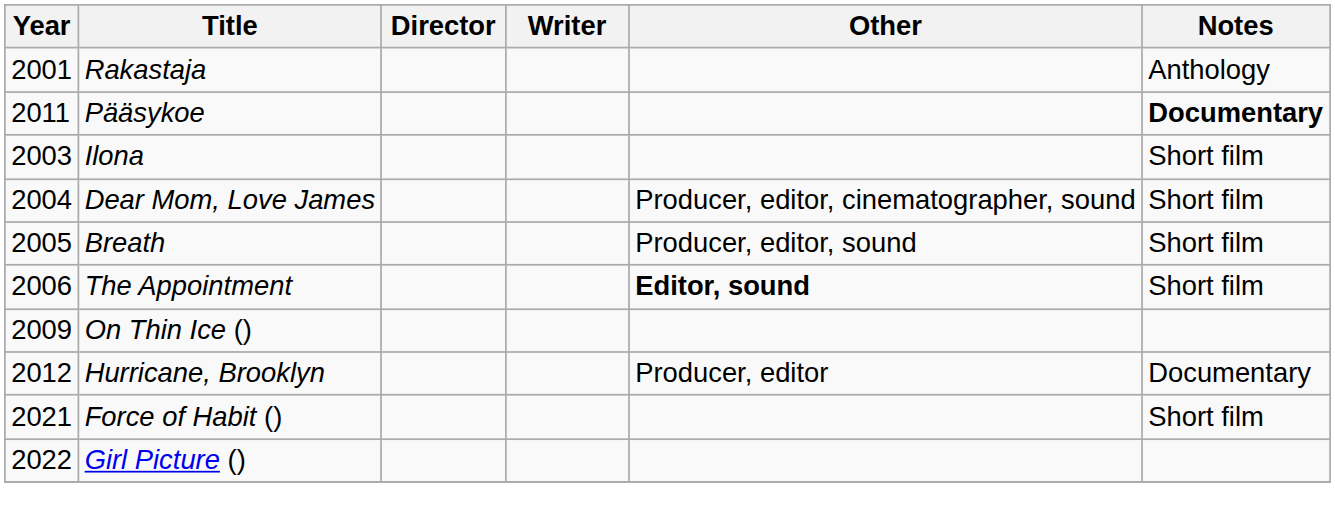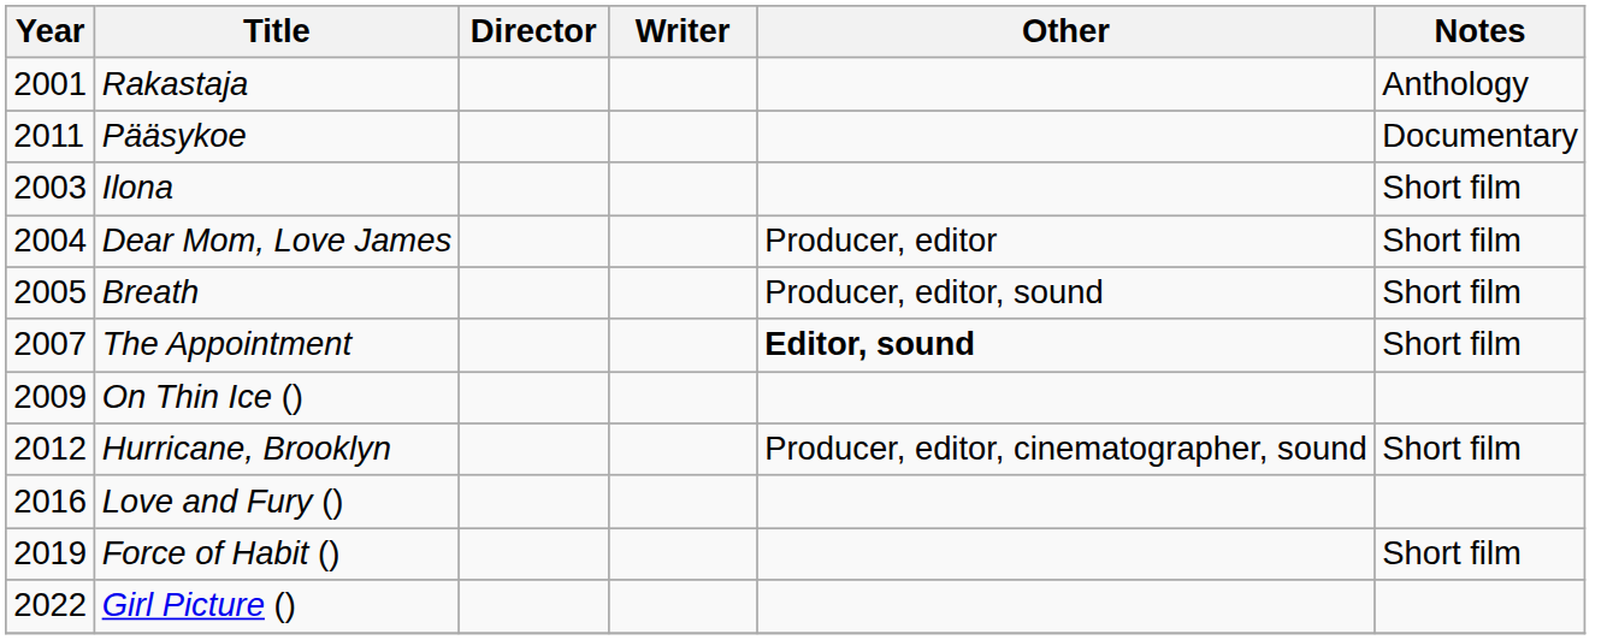Pääsykoe | Notes: bold -> normal
Dear Mom, Love James | Other: Producer, editor, cinematographer, sound -> Producer, editor
The Appointment | Year: 2006 -> 2007
Hurricane, Brooklyn | Other: Producer, editor -> Producer, editor, cinematographer, sound
Hurricane, Brooklyn | Notes: Documentary -> Short film
+ row: 2016 | Love and Fury ()
Force of Habit () | Year: 2021 -> 2019
